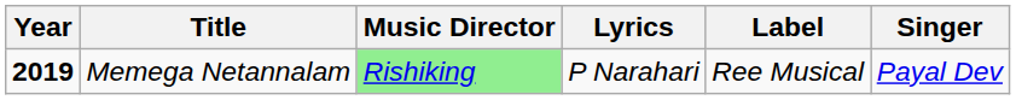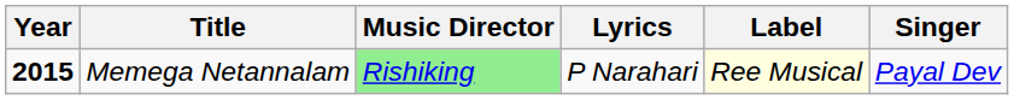Memega Netannalam | Year: 2019 -> 2015
Memega Netannalam | Label: no background -> lightyellow background
